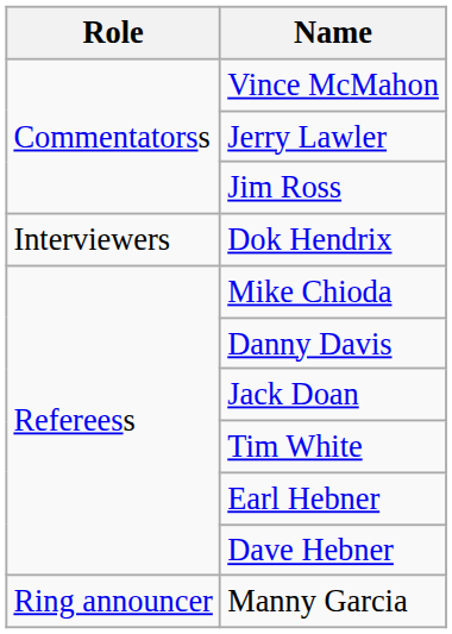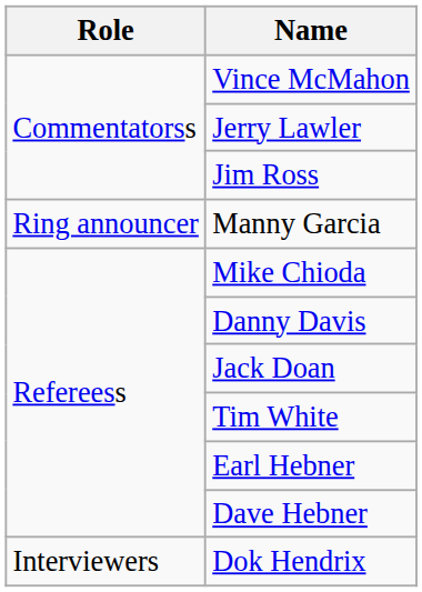rows swapped: Manny Garcia <-> Dok Hendrix
